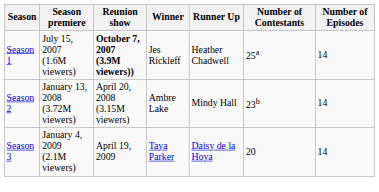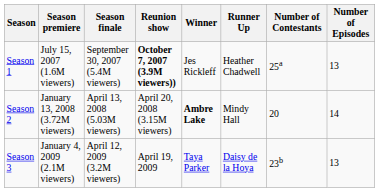+ column: Season finale | September 30, 2007 (5.4M viewers) | April 13, 2008 (5.03M viewers) | April 12, 2009 (3.2M viewers)
Season 1 | Number of Episodes: 14 -> 13
Season 2 | Winner: normal -> bold
Season 2 | Number of Contestants: 23b -> 20
Season 3 | Number of Contestants: 20 -> 23b
Season 3 | Number of Episodes: 14 -> 13
